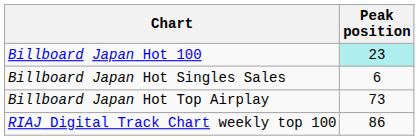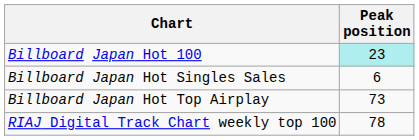RIAJ Digital Track Chart weekly top 100 | Peak position: 86 -> 78
